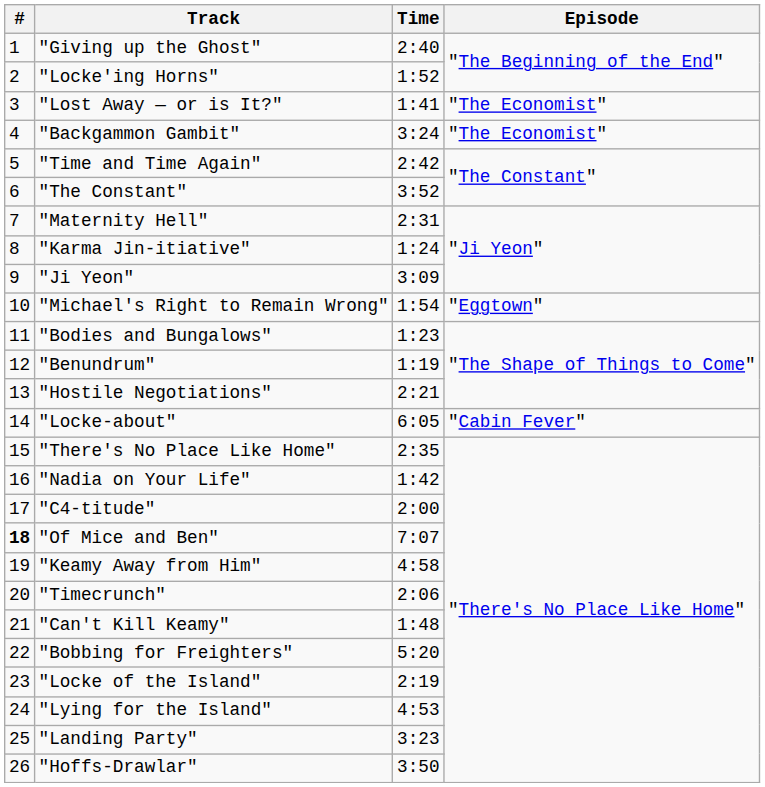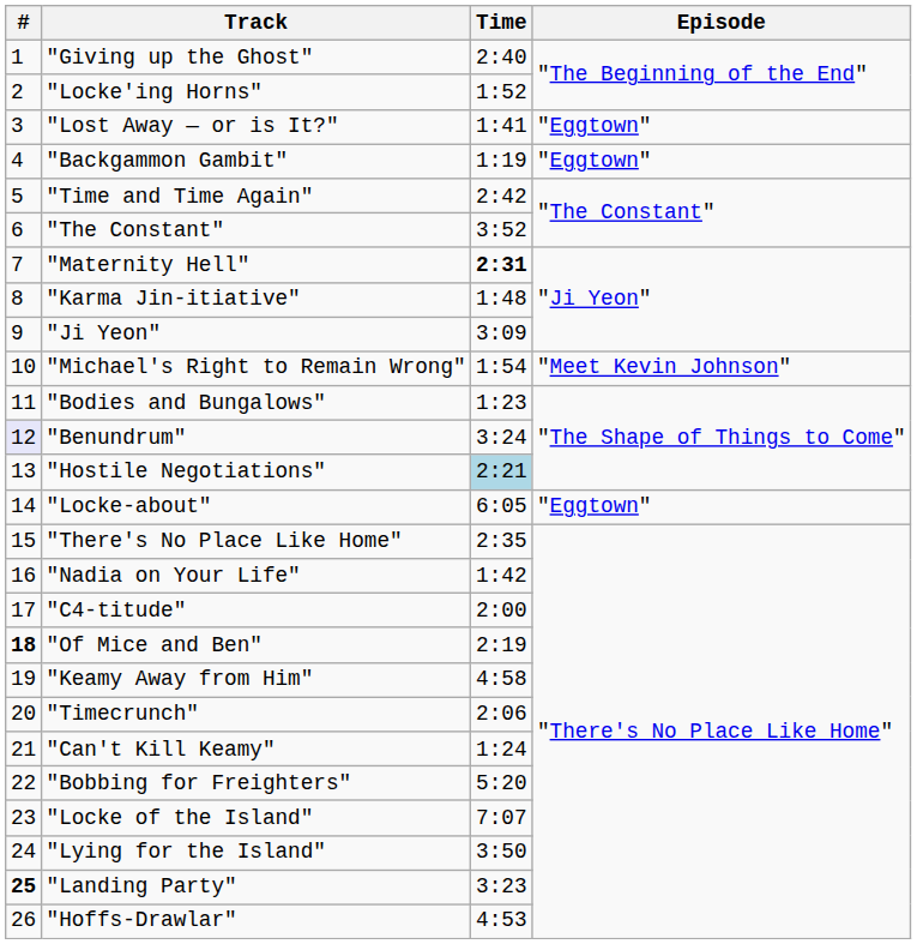"Lost Away — or is It?" | Episode: "The Economist" -> "Eggtown"
"Backgammon Gambit" | Time: 3:24 -> 1:19
"Backgammon Gambit" | Episode: "The Economist" -> "Eggtown"
"Maternity Hell" | Time: normal -> bold
"Karma Jin-itiative" | Time: 1:24 -> 1:48
"Michael's Right to Remain Wrong" | Episode: "Eggtown" -> "Meet Kevin Johnson"
"Benundrum" | #: no background -> lavender background
"Benundrum" | Time: 1:19 -> 3:24
"Hostile Negotiations" | Time: no background -> lightblue background
"Locke-about" | Episode: "Cabin Fever" -> "Eggtown"
"Of Mice and Ben" | Time: 7:07 -> 2:19
"Can't Kill Keamy" | Time: 1:48 -> 1:24
"Locke of the Island" | Time: 2:19 -> 7:07
"Lying for the Island" | Time: 4:53 -> 3:50
"Landing Party" | #: normal -> bold
"Hoffs-Drawlar" | Time: 3:50 -> 4:53
